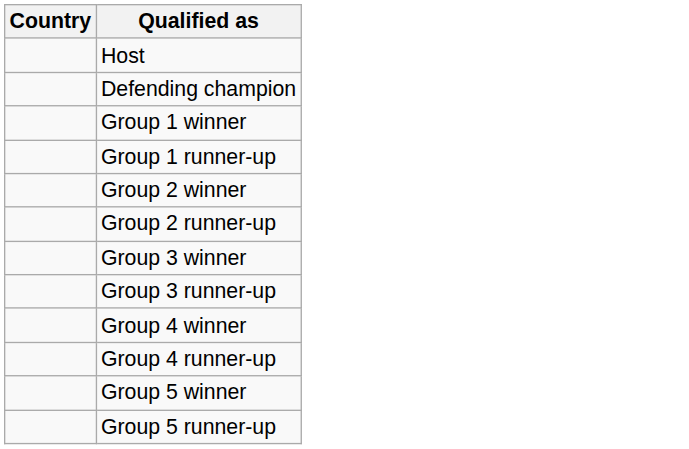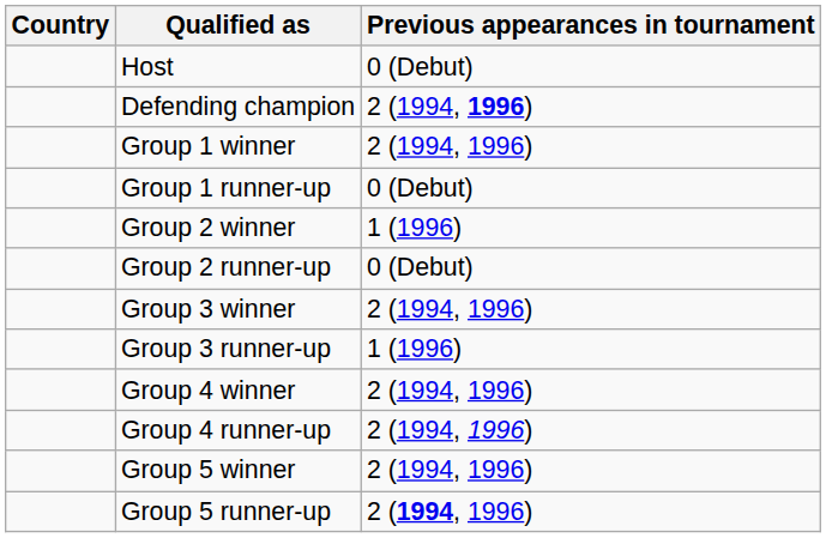+ column: Previous appearances in tournament | 0 (Debut) | 2 (1994, 1996) | 2 (1994, 1996) | 0 (Debut) | 1 (1996) | 0 (Debut) | 2 (1994, 1996) | 1 (1996) | 2 (1994, 1996) | 2 (1994, 1996) | 2 (1994, 1996) | 2 (1994, 1996)
